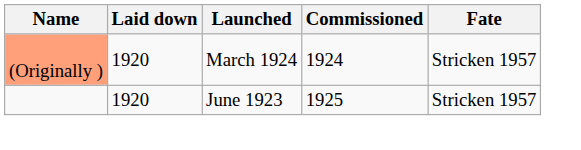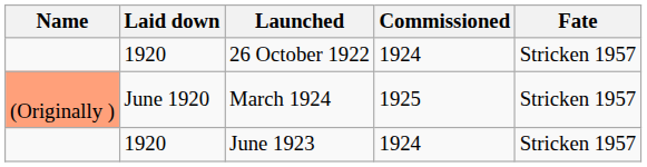+ row: 1920 | 26 October 1922 | 1924 | Stricken 1957
March 1924 | Laid down: 1920 -> June 1920
March 1924 | Commissioned: 1924 -> 1925
June 1923 | Commissioned: 1925 -> 1924
